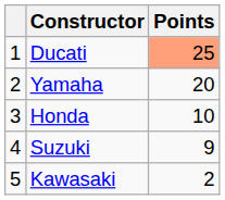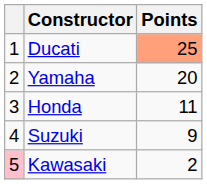Honda | Points: 10 -> 11
Kawasaki | column 1: no background -> pink background
